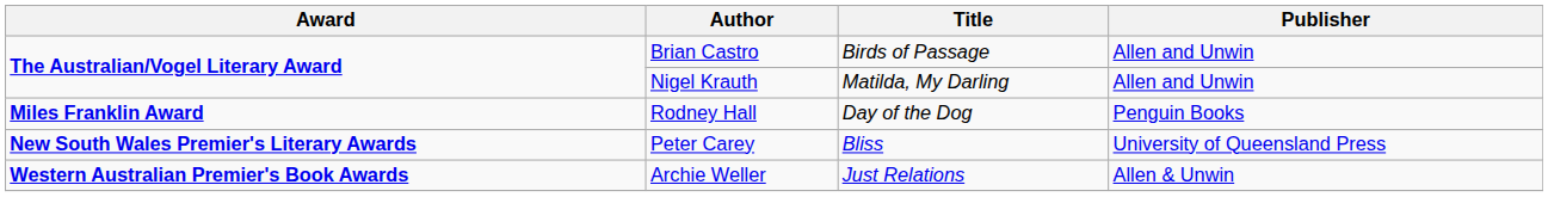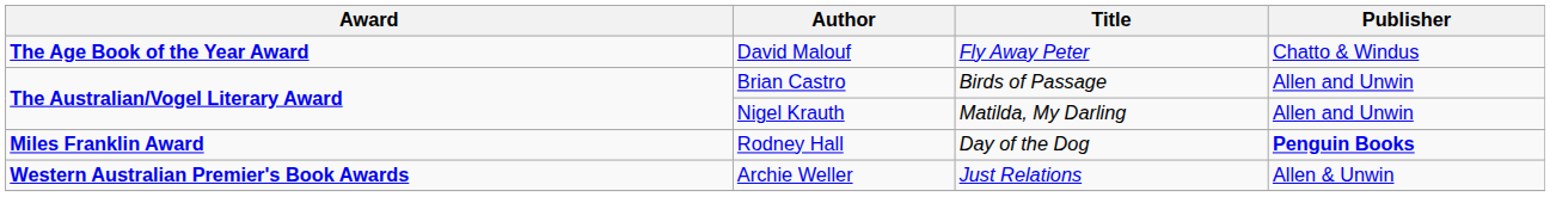+ row: The Age Book of the Year Award | David Malouf | Fly Away Peter | Chatto & Windus
Rodney Hall | Publisher: normal -> bold
- row: New South Wales Premier's Literary Awards | Peter Carey | Bliss | University of Queensland Press
